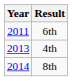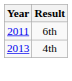- row: 2014 | 8th
